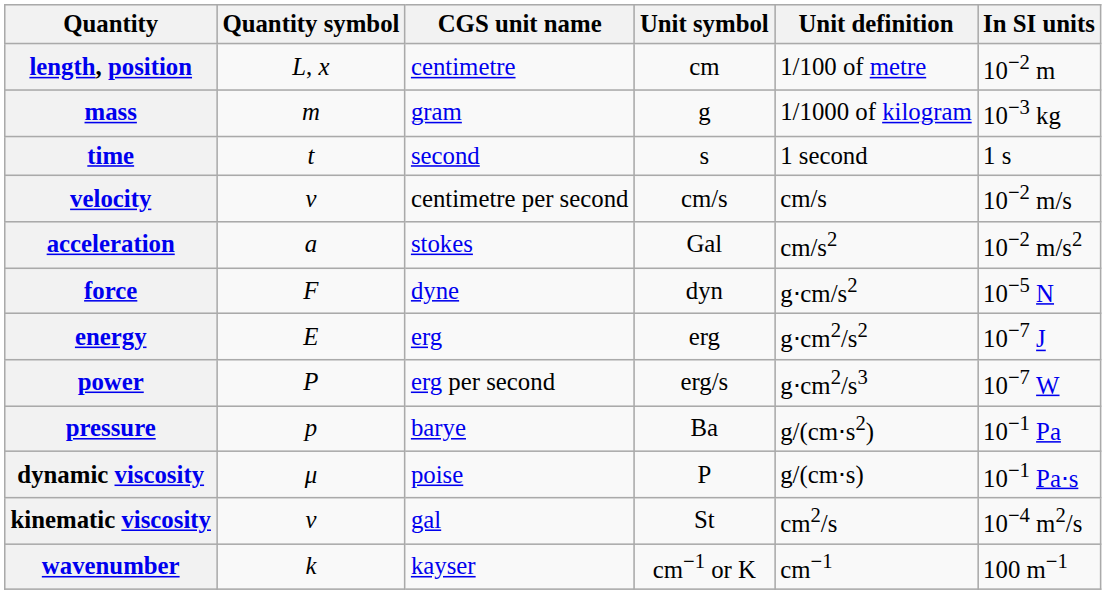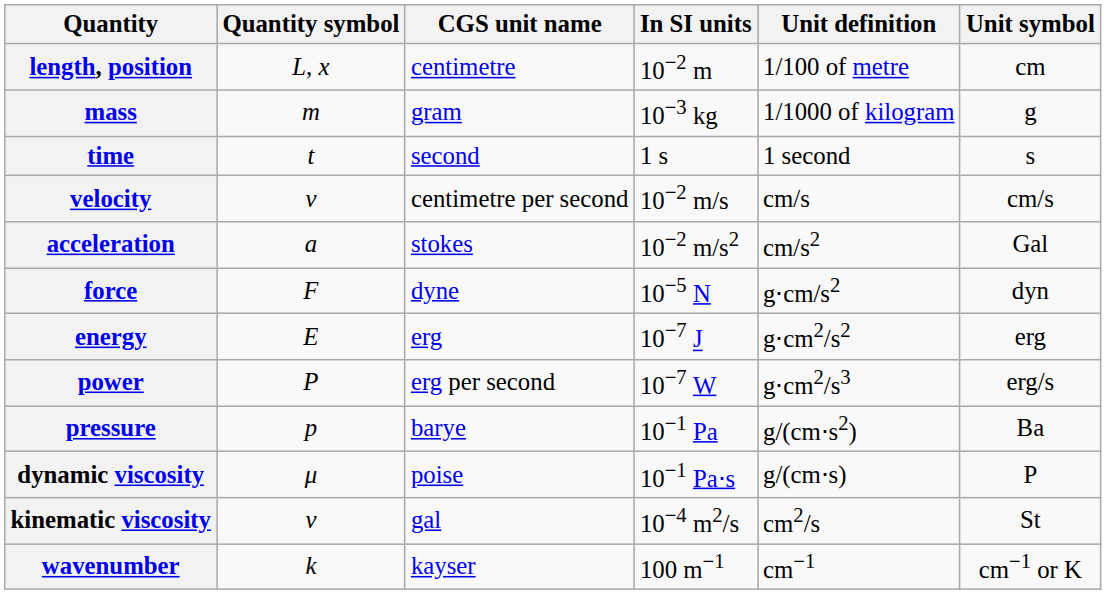columns swapped: Unit symbol <-> In SI units
